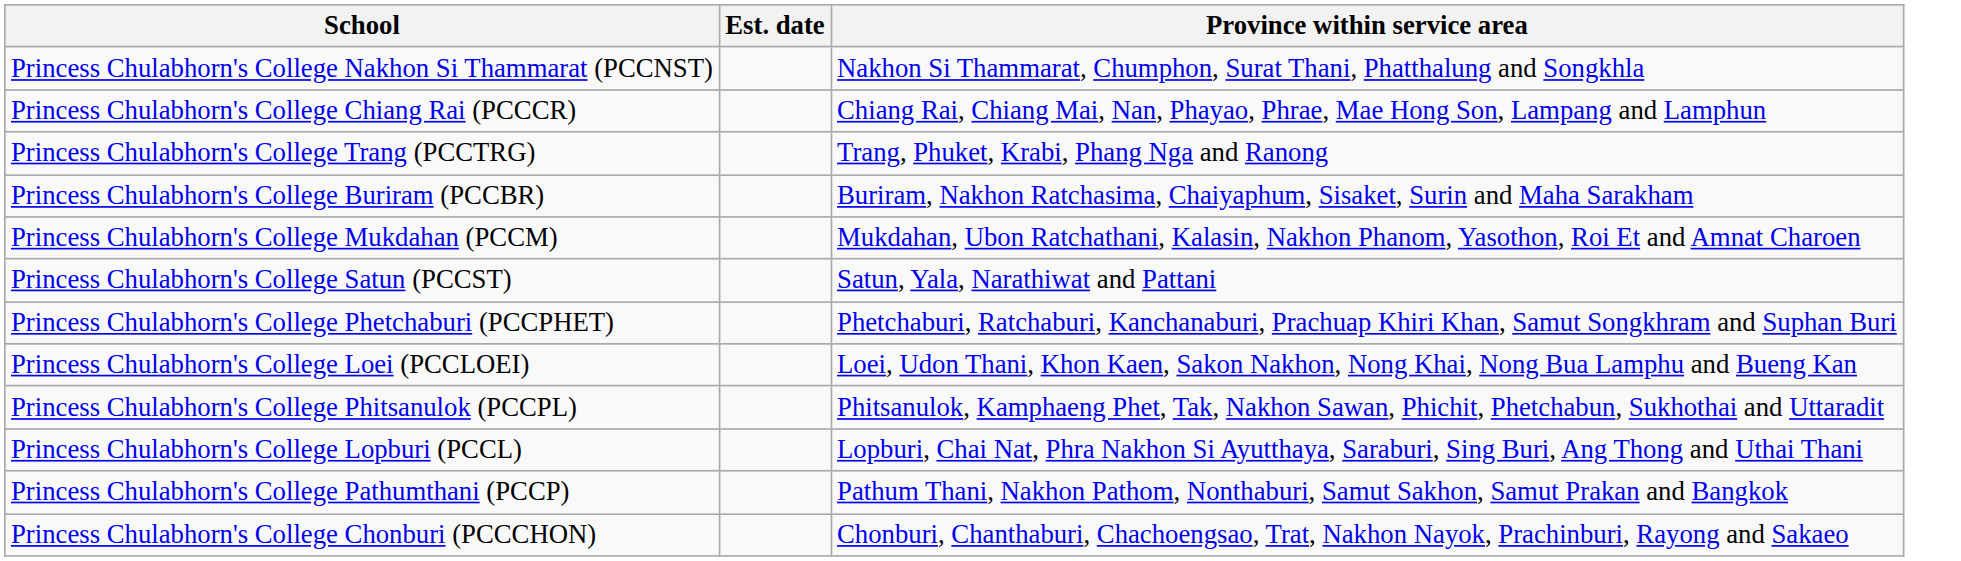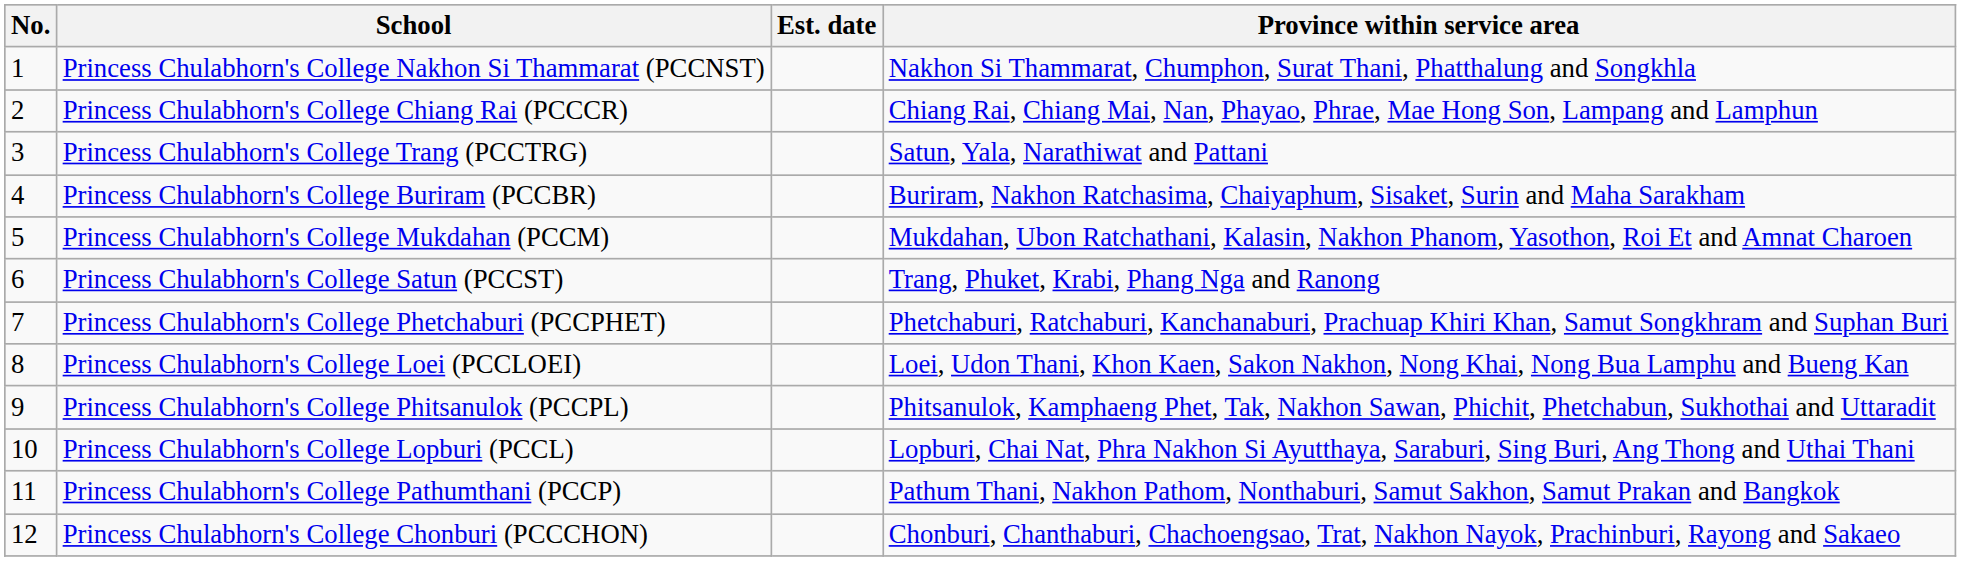+ column: No. | 1 | 2 | 3 | 4 | 5 | 6 | 7 | 8 | 9 | 10 | 11 | 12
Princess Chulabhorn's College Trang (PCCTRG) | Province within service area: Trang, Phuket, Krabi, Phang Nga and Ranong -> Satun, Yala, Narathiwat and Pattani
Princess Chulabhorn's College Satun (PCCST) | Province within service area: Satun, Yala, Narathiwat and Pattani -> Trang, Phuket, Krabi, Phang Nga and Ranong
